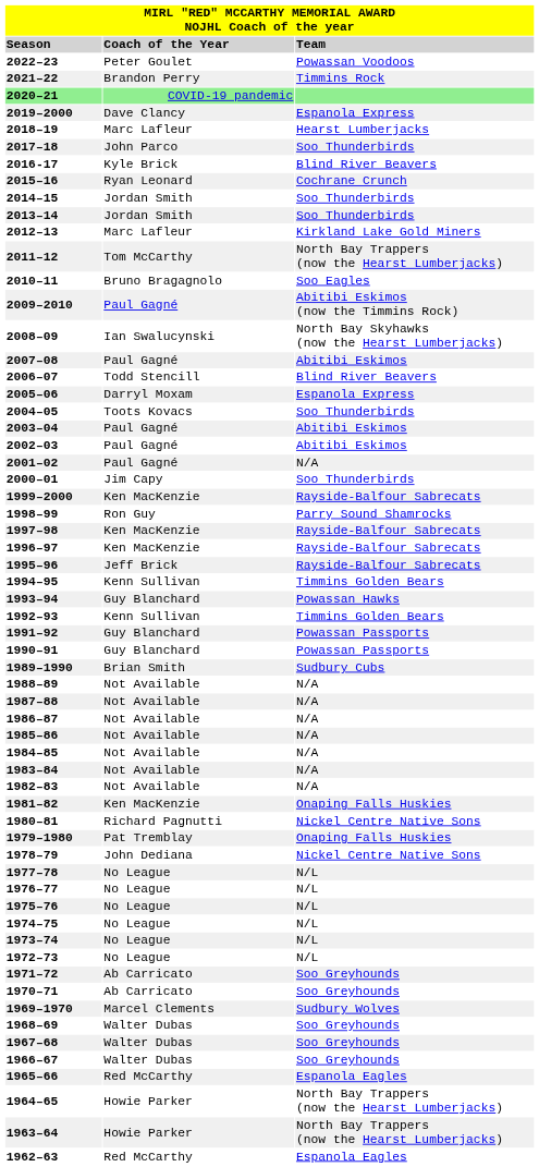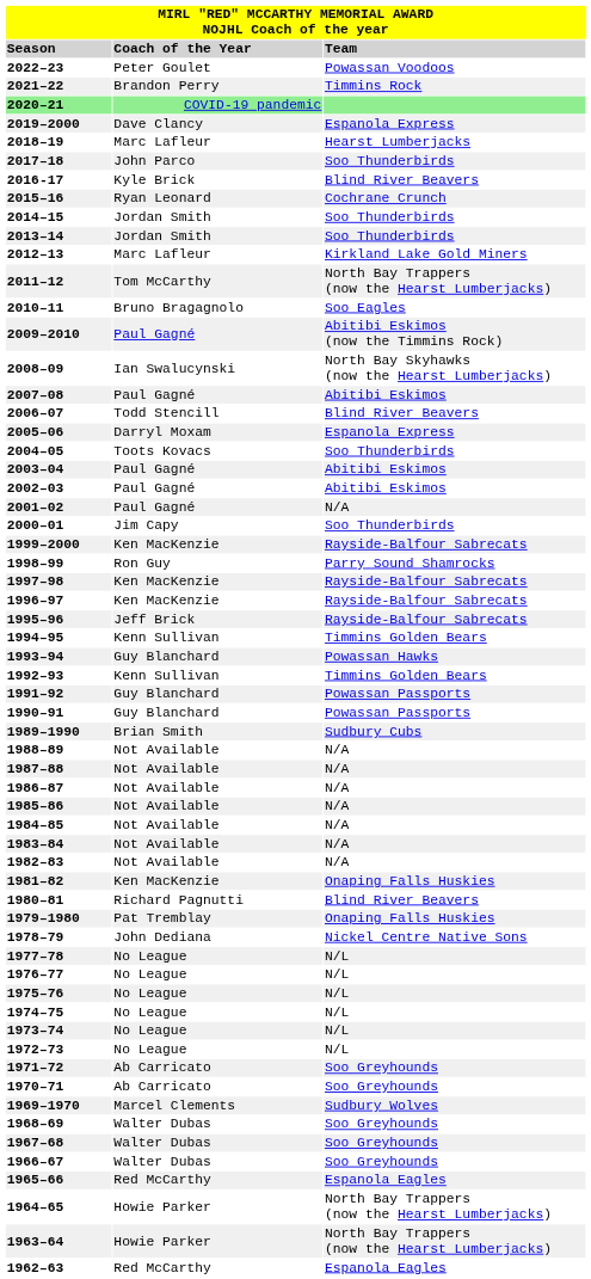1980–81 | Team: Nickel Centre Native Sons -> Blind River Beavers
